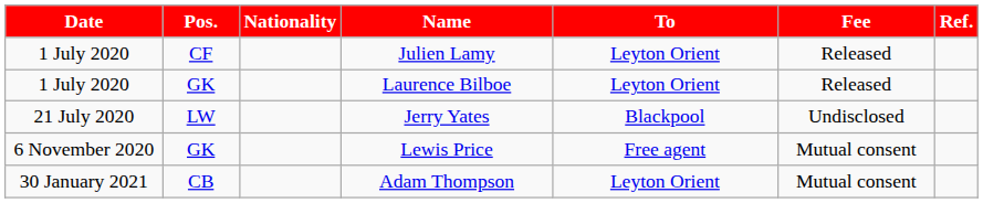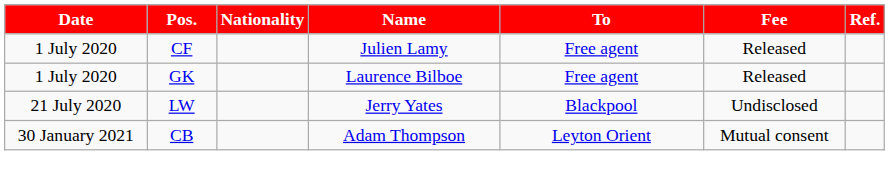Julien Lamy | To: Leyton Orient -> Free agent
Laurence Bilboe | To: Leyton Orient -> Free agent
- row: 6 November 2020 | GK | Lewis Price | Free agent | Mutual consent
